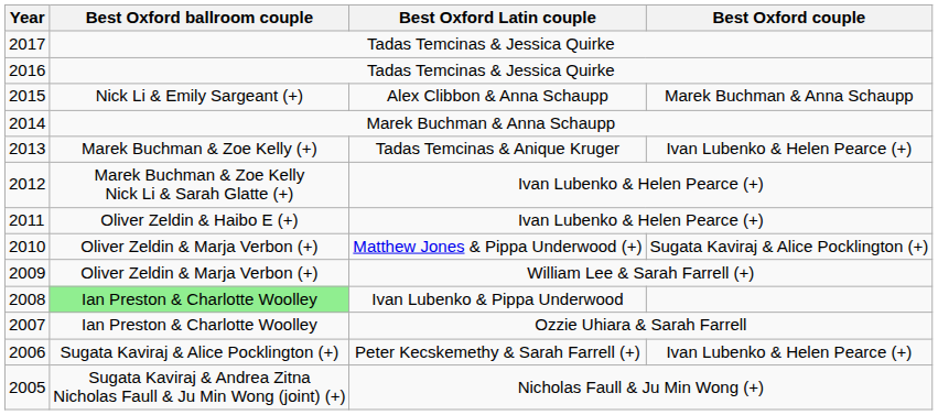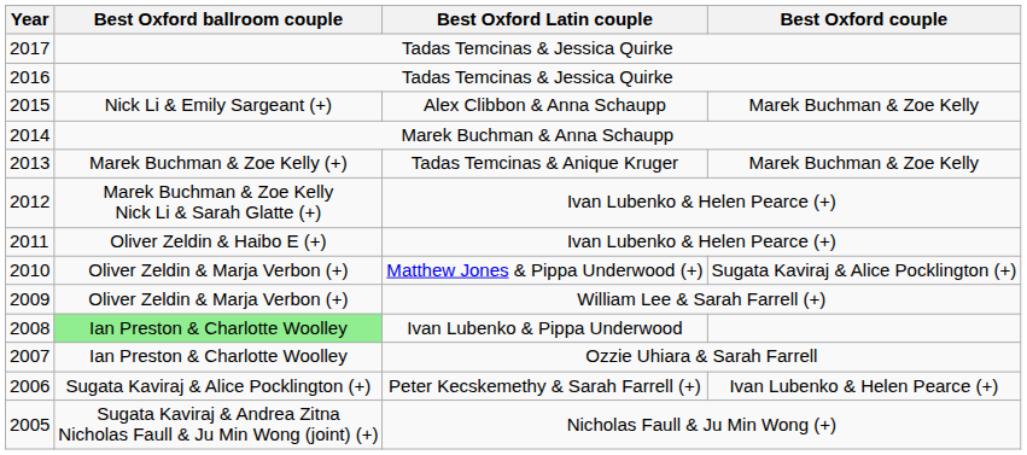2015 | Best Oxford couple: Marek Buchman & Anna Schaupp -> Marek Buchman & Zoe Kelly
2013 | Best Oxford couple: Ivan Lubenko & Helen Pearce (+) -> Marek Buchman & Zoe Kelly
